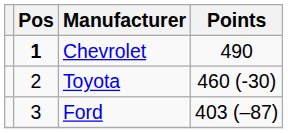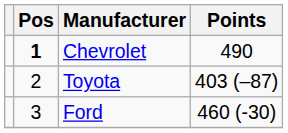Toyota | Points: 460 (-30) -> 403 (–87)
Ford | Points: 403 (–87) -> 460 (-30)
